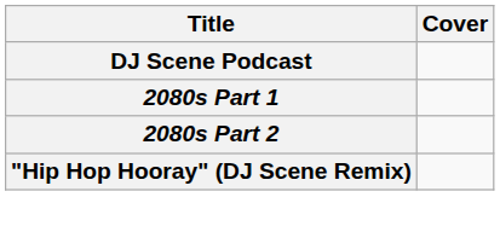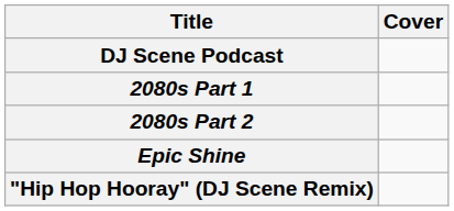+ row: Epic Shine
